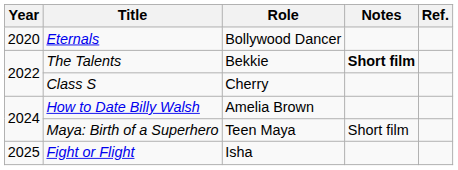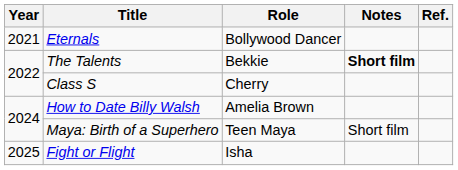Eternals | Year: 2020 -> 2021
